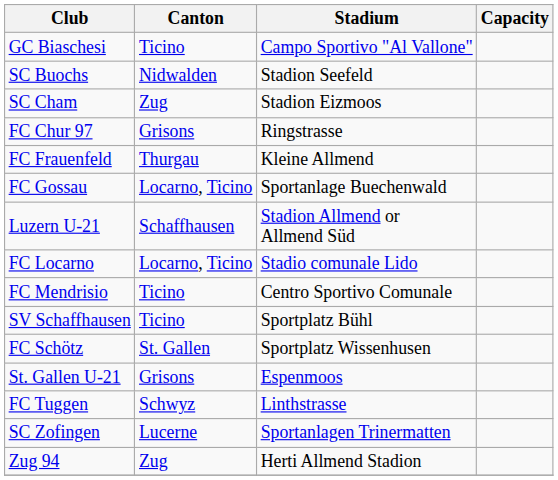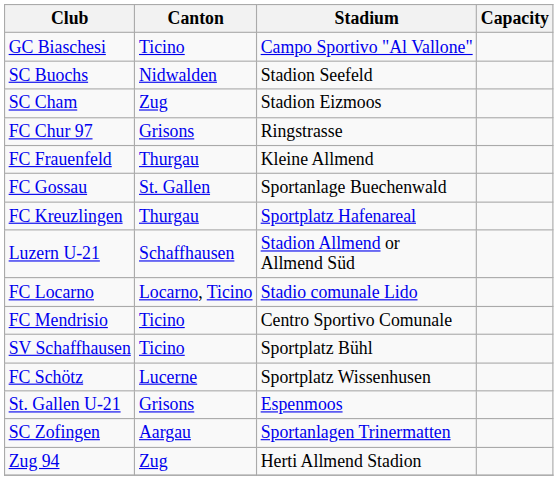FC Gossau | Canton: Locarno, Ticino -> St. Gallen
+ row: FC Kreuzlingen | Thurgau | Sportplatz Hafenareal
FC Schötz | Canton: St. Gallen -> Lucerne
- row: FC Tuggen | Schwyz | Linthstrasse
SC Zofingen | Canton: Lucerne -> Aargau
